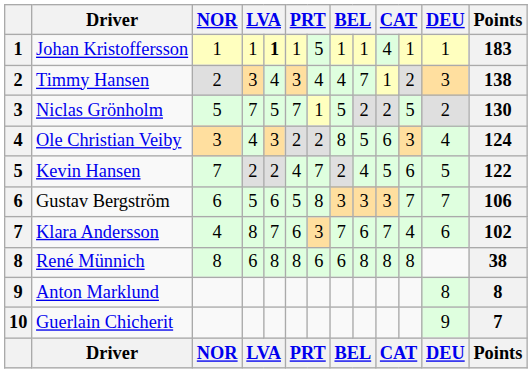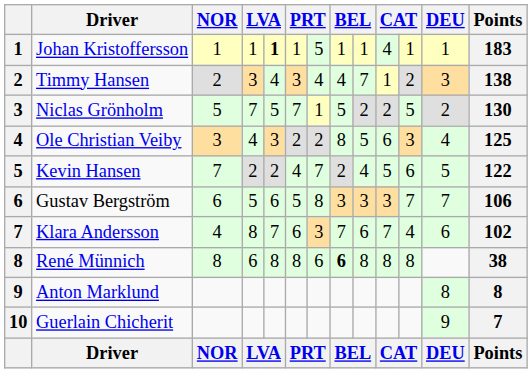Ole Christian Veiby | Points: 124 -> 125
René Münnich | column 8: normal -> bold
